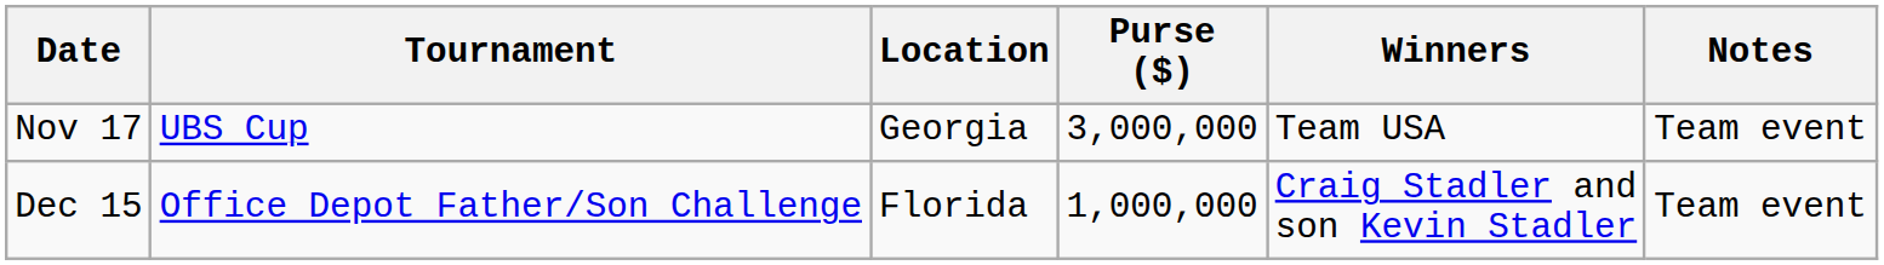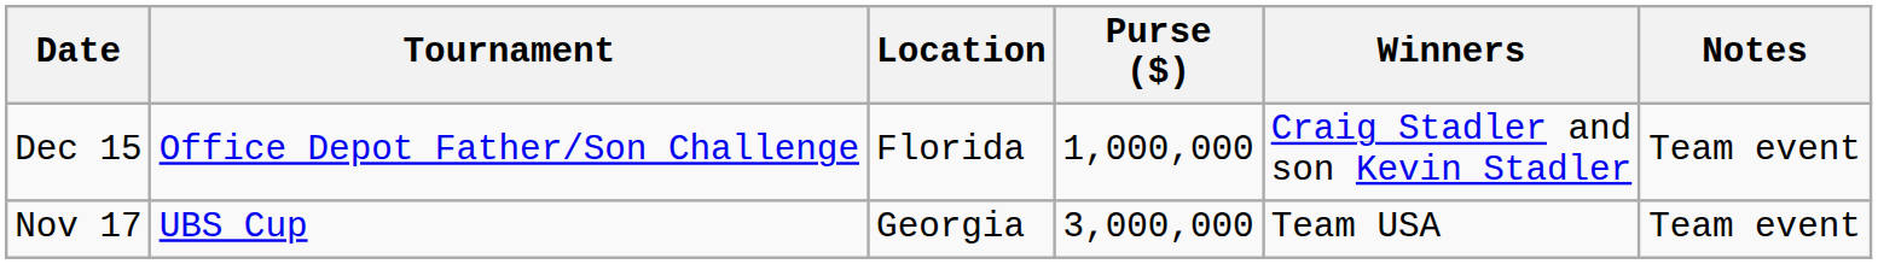rows swapped: Nov 17 <-> Dec 15
